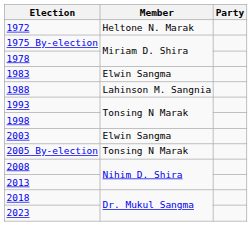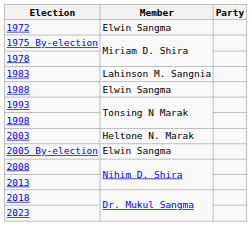1972 | Member: Heltone N. Marak -> Elwin Sangma
1983 | Member: Elwin Sangma -> Lahinson M. Sangnia
1988 | Member: Lahinson M. Sangnia -> Elwin Sangma
2003 | Member: Elwin Sangma -> Heltone N. Marak
2005 By-election | Member: Tonsing N Marak -> Elwin Sangma
